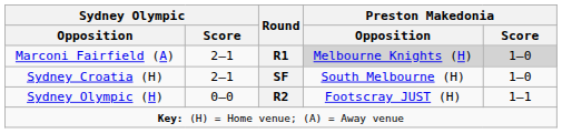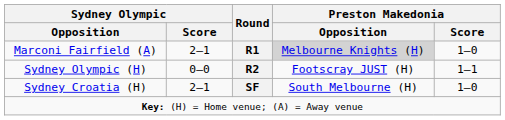Marconi Fairfield (A) | Preston Makedonia / Score: lightgrey background -> no background
rows swapped: Sydney Olympic (H) <-> Sydney Croatia (H)
